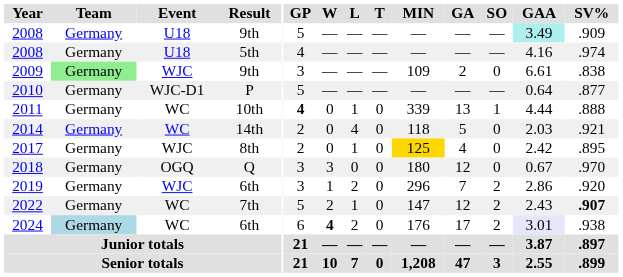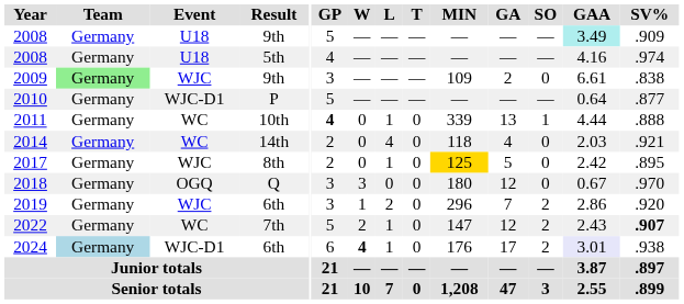2014 | GA: 5 -> 4
2017 | GA: 4 -> 5
2024 | Event: WC -> WJC-D1
2024 | L: 2 -> 1
